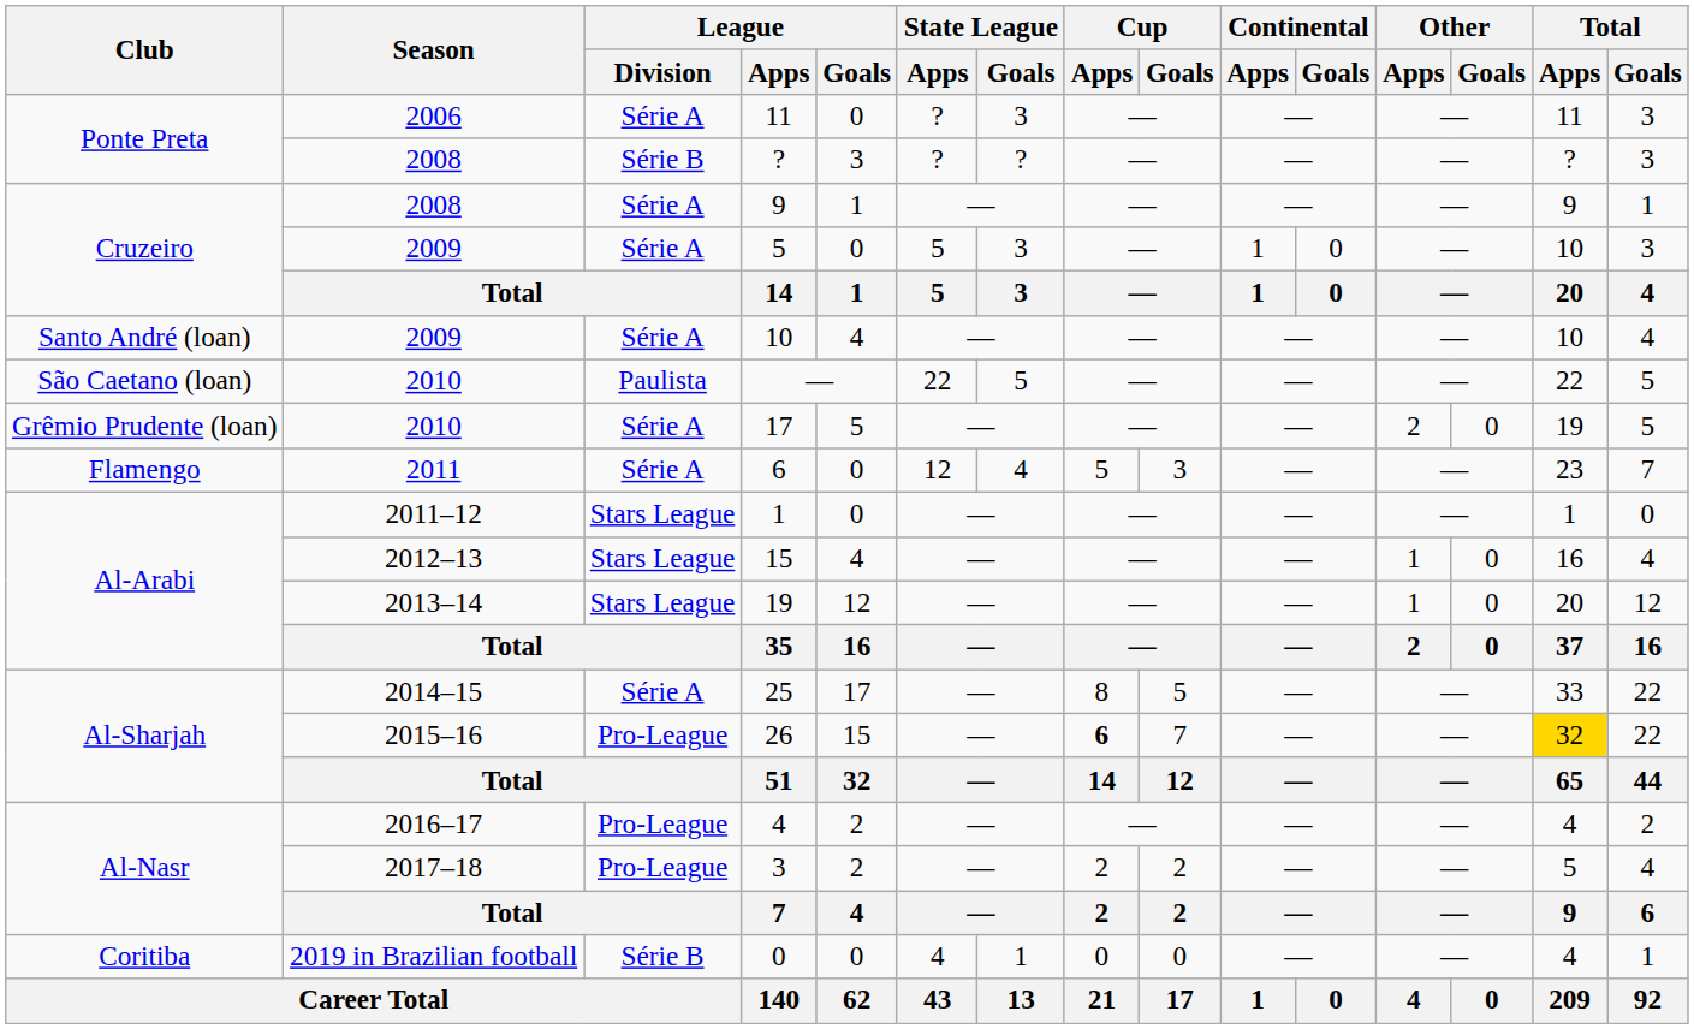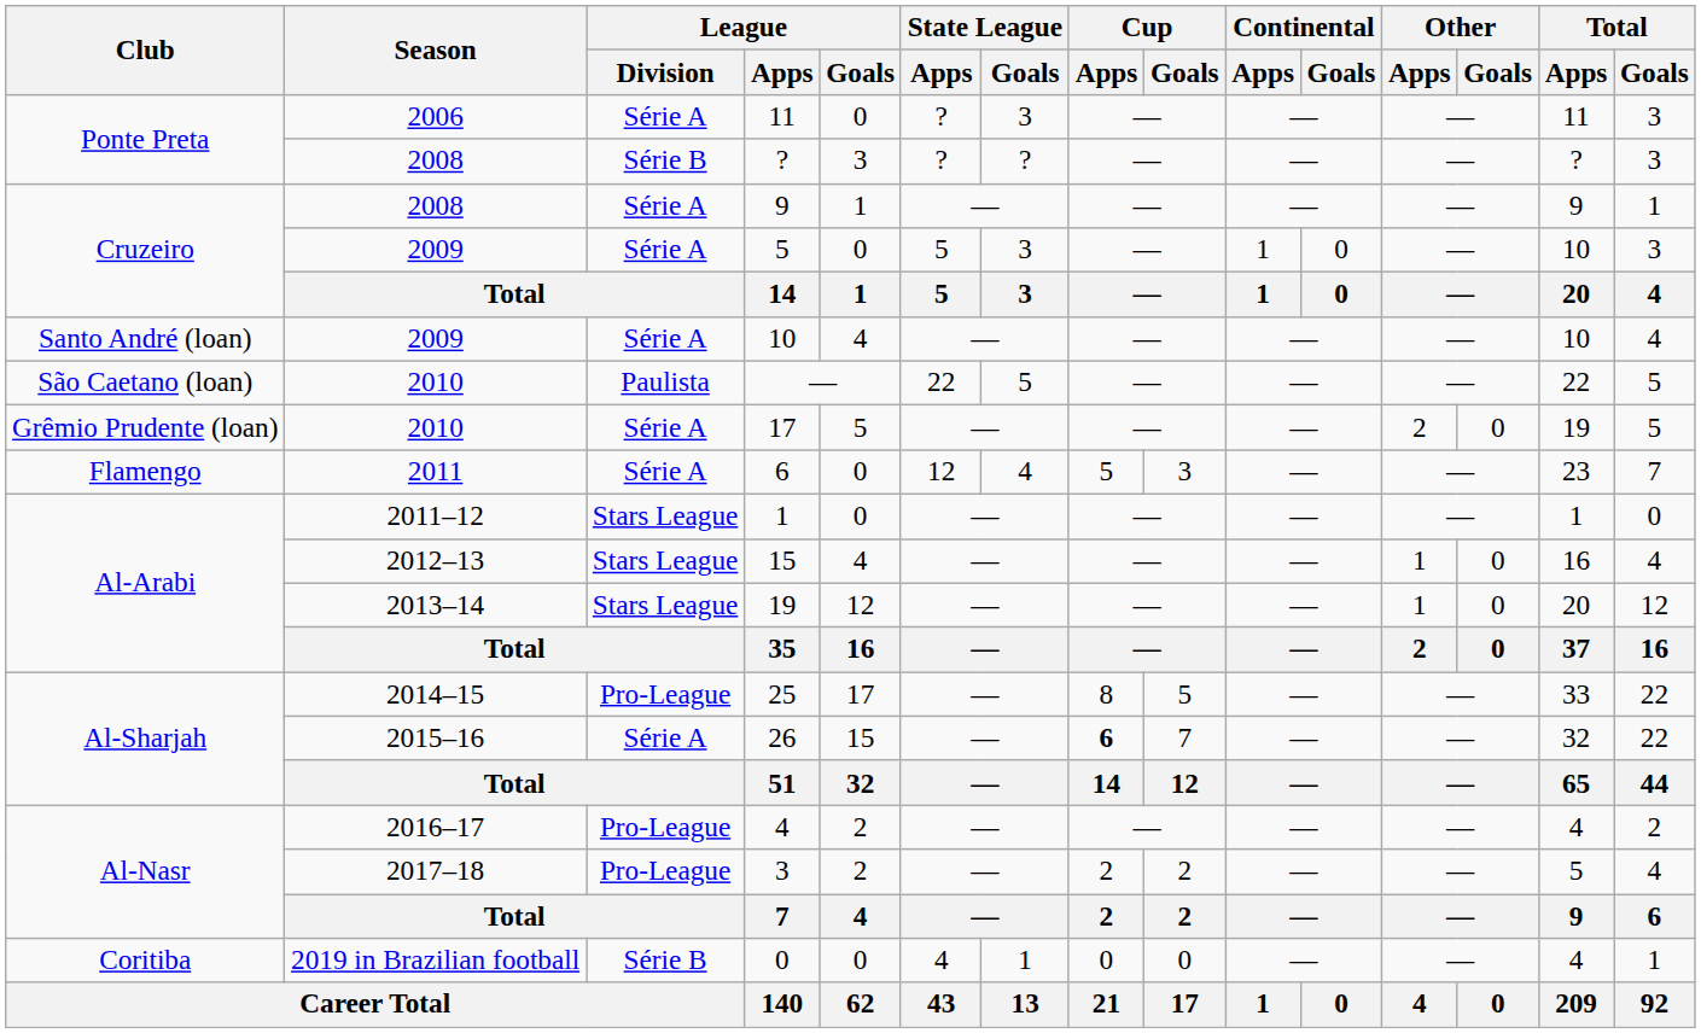25 | League / Division: Série A -> Pro-League
26 | League / Division: Pro-League -> Série A
26 | Total / Apps: gold background -> no background
